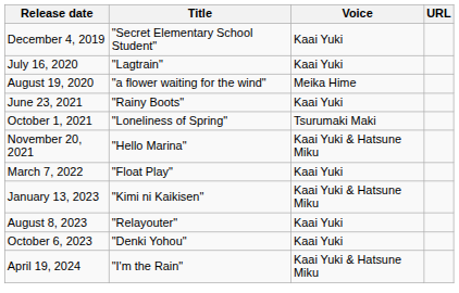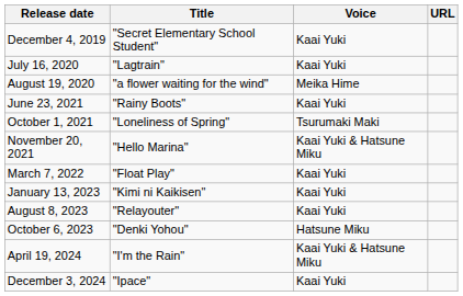January 13, 2023 | Voice: Kaai Yuki & Hatsune Miku -> Kaai Yuki
October 6, 2023 | Voice: Kaai Yuki -> Hatsune Miku
+ row: December 3, 2024 | "Ipace" | Kaai Yuki
